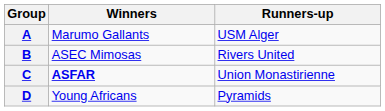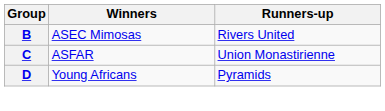- row: A | Marumo Gallants | USM Alger
C | Winners: bold -> normal
